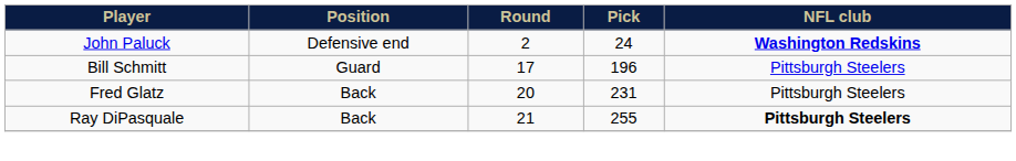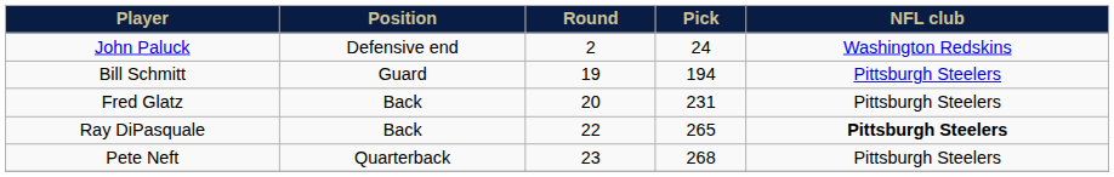John Paluck | NFL club: bold -> normal
Bill Schmitt | Round: 17 -> 19
Bill Schmitt | Pick: 196 -> 194
Ray DiPasquale | Round: 21 -> 22
Ray DiPasquale | Pick: 255 -> 265
+ row: Pete Neft | Quarterback | 23 | 268 | Pittsburgh Steelers
